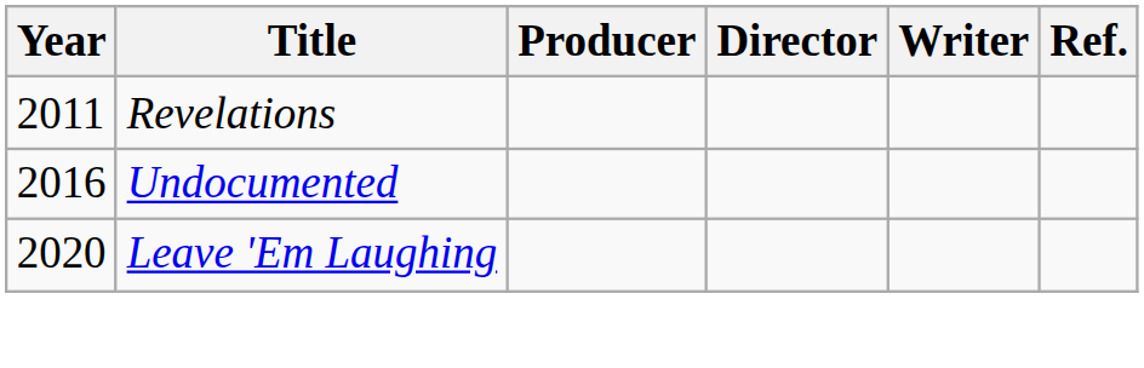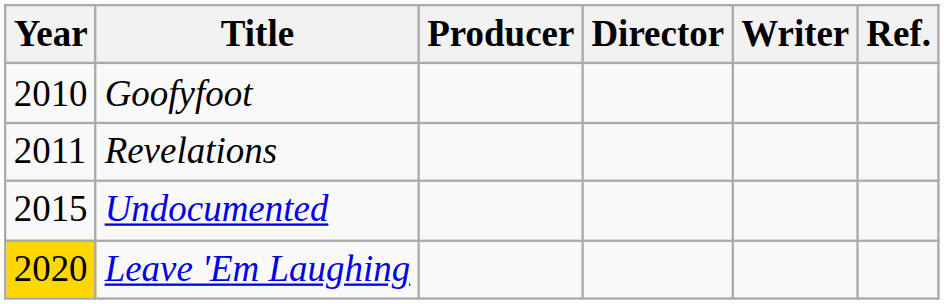+ row: 2010 | Goofyfoot
Undocumented | Year: 2016 -> 2015
Leave 'Em Laughing | Year: no background -> gold background
